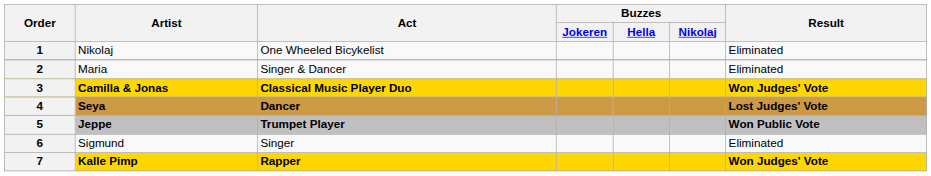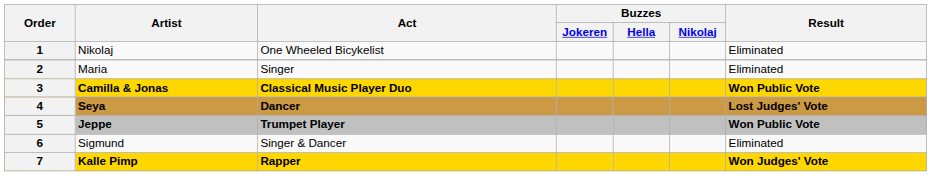2 | Act: Singer & Dancer -> Singer
3 | Result: Won Judges' Vote -> Won Public Vote
6 | Act: Singer -> Singer & Dancer
